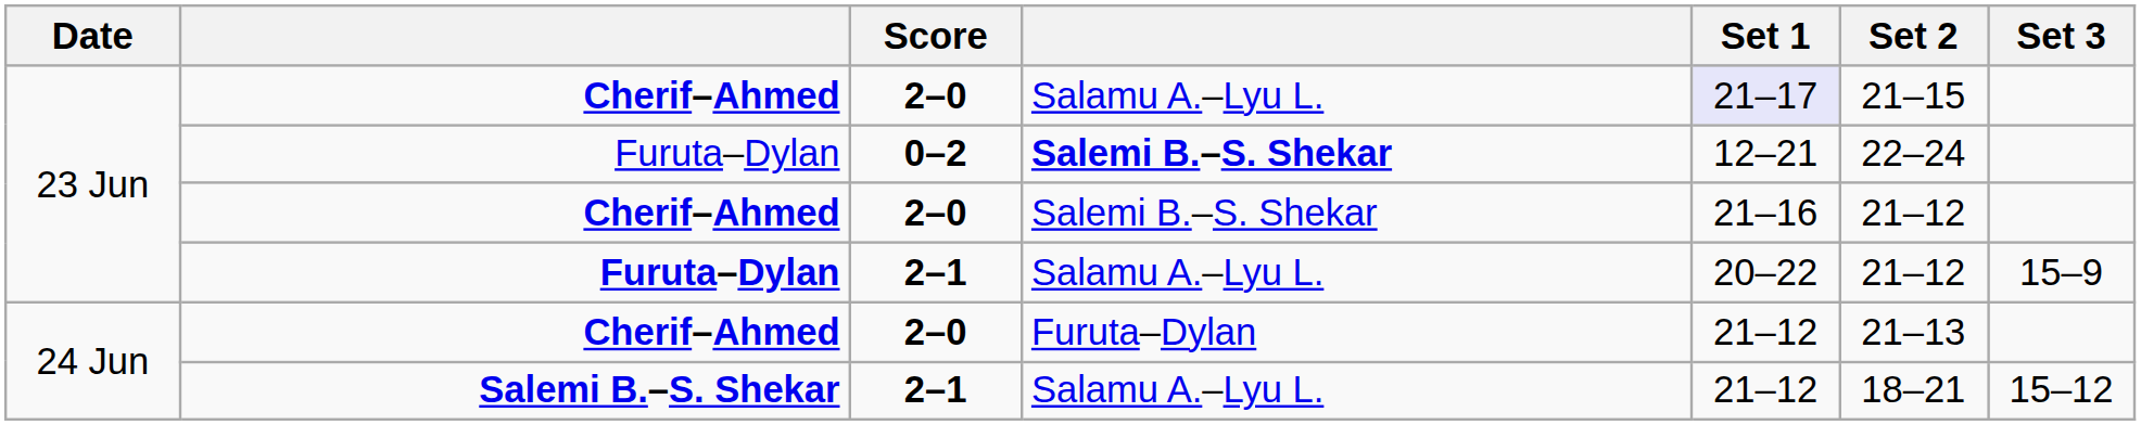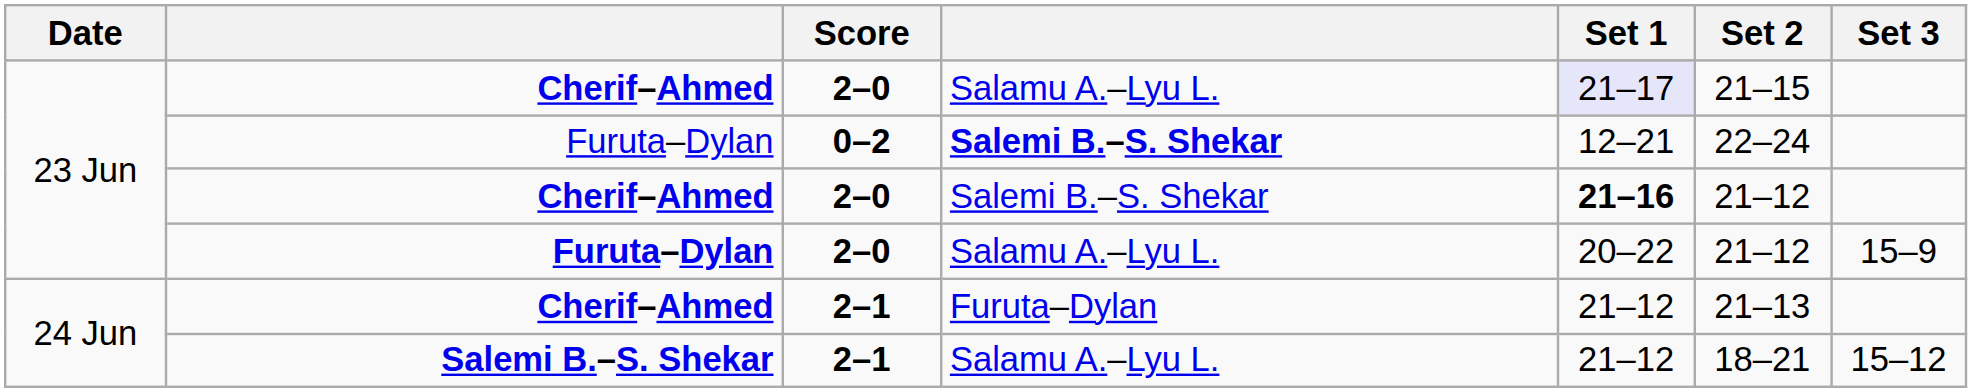Cherif–Ahmed / Salemi B.–S. Shekar | Set 1: normal -> bold
Furuta–Dylan / Salamu A.–Lyu L. | Score: 2–1 -> 2–0
Cherif–Ahmed / Furuta–Dylan | Score: 2–0 -> 2–1
